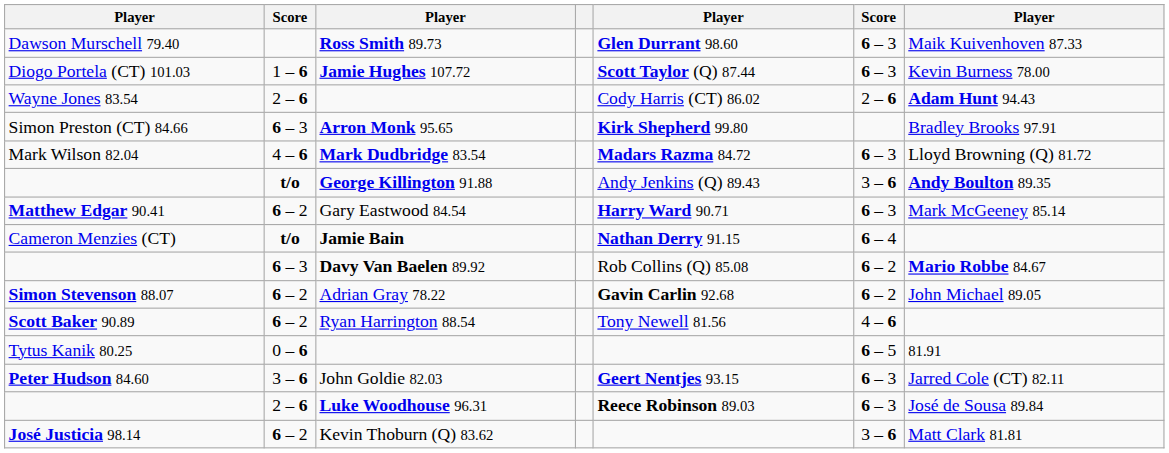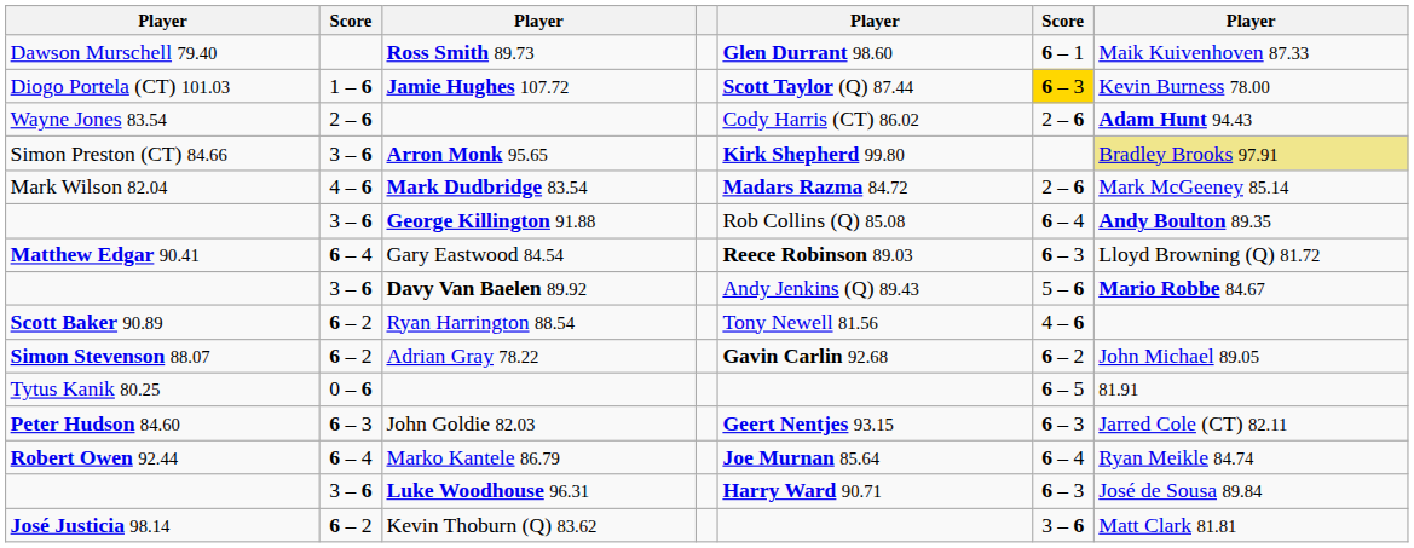Ross Smith 89.73 | column 6: 6 – 3 -> 6 – 1
Jamie Hughes 107.72 | column 6: no background -> gold background
Arron Monk 95.65 | column 2: 6 – 3 -> 3 – 6
Arron Monk 95.65 | column 7: no background -> khaki background
Mark Dudbridge 83.54 | column 6: 6 – 3 -> 2 – 6
Mark Dudbridge 83.54 | column 7: Lloyd Browning (Q) 81.72 -> Mark McGeeney 85.14
George Killington 91.88 | column 2: t/o -> 3 – 6
George Killington 91.88 | column 5: Andy Jenkins (Q) 89.43 -> Rob Collins (Q) 85.08
George Killington 91.88 | column 6: 3 – 6 -> 6 – 4
Gary Eastwood 84.54 | column 2: 6 – 2 -> 6 – 4
Gary Eastwood 84.54 | column 5: Harry Ward 90.71 -> Reece Robinson 89.03
Gary Eastwood 84.54 | column 7: Mark McGeeney 85.14 -> Lloyd Browning (Q) 81.72
- row: Cameron Menzies (CT) | t/o | Jamie Bain | Nathan Derry 91.15 | 6 – 4
Davy Van Baelen 89.92 | column 2: 6 – 3 -> 3 – 6
Davy Van Baelen 89.92 | column 5: Rob Collins (Q) 85.08 -> Andy Jenkins (Q) 89.43
Davy Van Baelen 89.92 | column 6: 6 – 2 -> 5 – 6
rows swapped: Adrian Gray 78.22 <-> Ryan Harrington 88.54
John Goldie 82.03 | column 2: 3 – 6 -> 6 – 3
+ row: Robert Owen 92.44 | 6 – 4 | Marko Kantele 86.79 | Joe Murnan 85.64 | 6 – 4 | Ryan Meikle 84.74
Luke Woodhouse 96.31 | column 2: 2 – 6 -> 3 – 6
Luke Woodhouse 96.31 | column 5: Reece Robinson 89.03 -> Harry Ward 90.71
